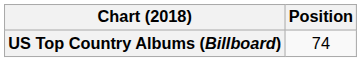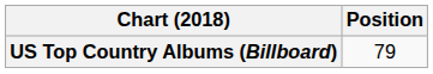US Top Country Albums (Billboard) | Position: 74 -> 79
